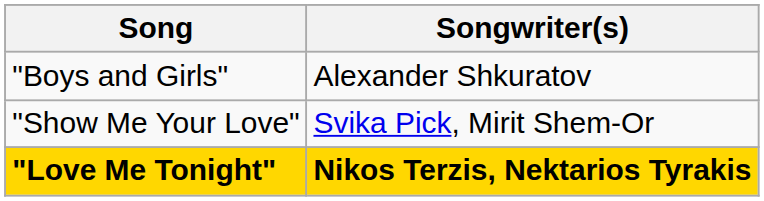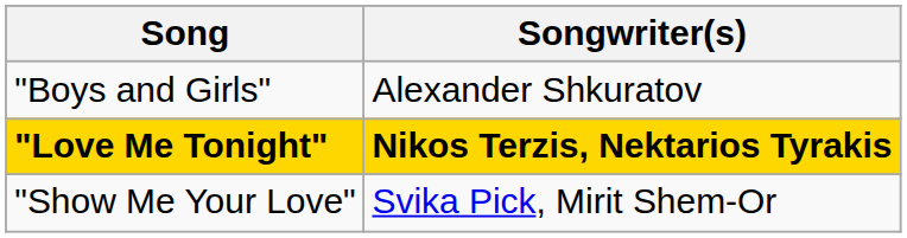rows swapped: "Love Me Tonight" <-> "Show Me Your Love"
